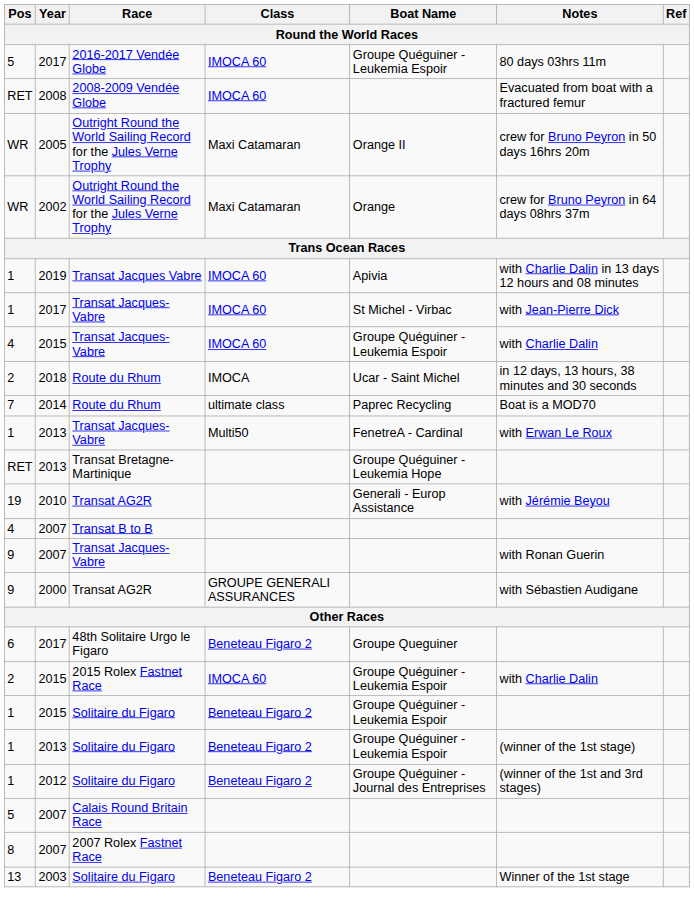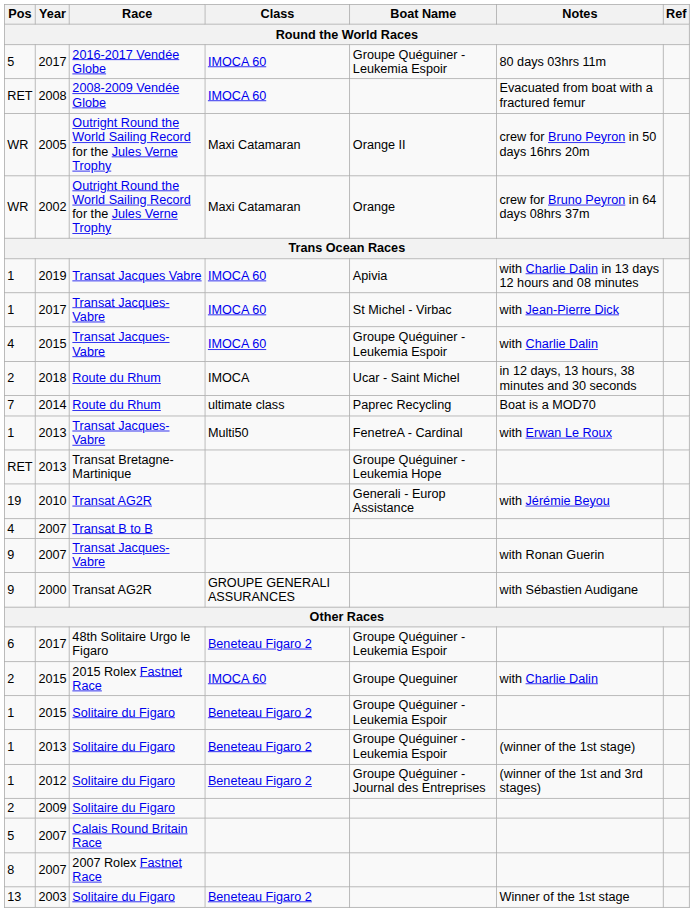2017 / 48th Solitaire Urgo le Figaro | Boat Name: Groupe Queguiner -> Groupe Quéguiner - Leukemia Espoir
2015 / 2015 Rolex Fastnet Race | Boat Name: Groupe Quéguiner - Leukemia Espoir -> Groupe Queguiner
+ row: 2 | 2009 | Solitaire du Figaro
